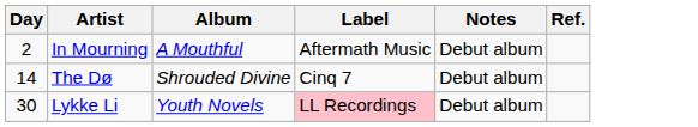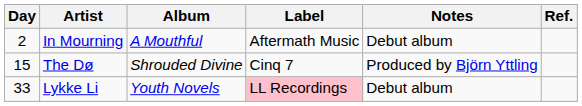The Dø | Day: 14 -> 15
The Dø | Notes: Debut album -> Produced by Björn Yttling
Lykke Li | Day: 30 -> 33
